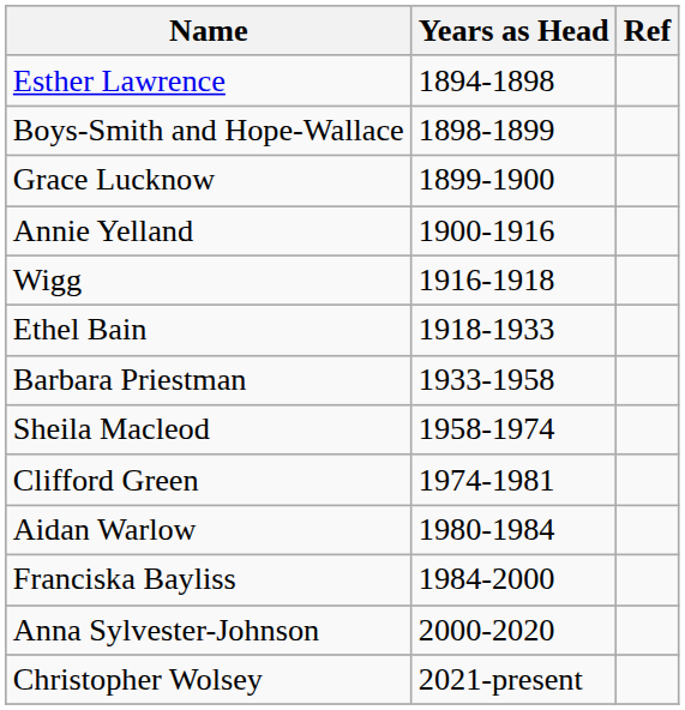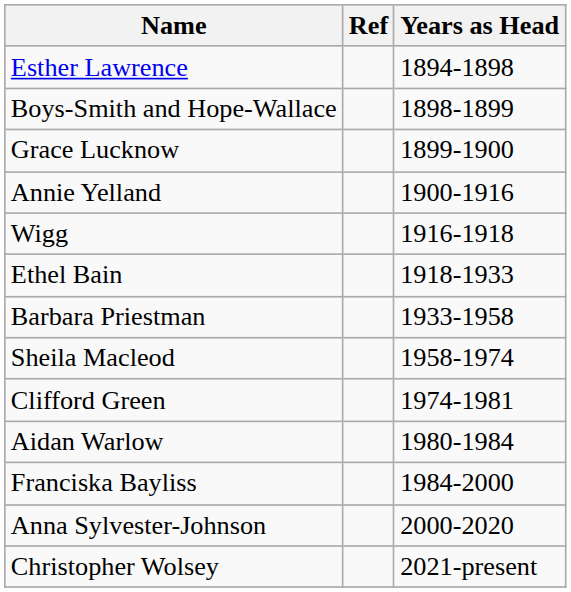columns swapped: Years as Head <-> Ref
